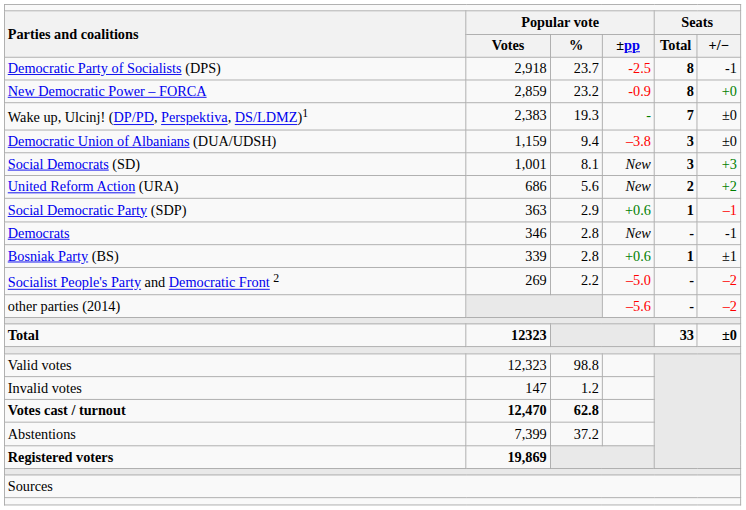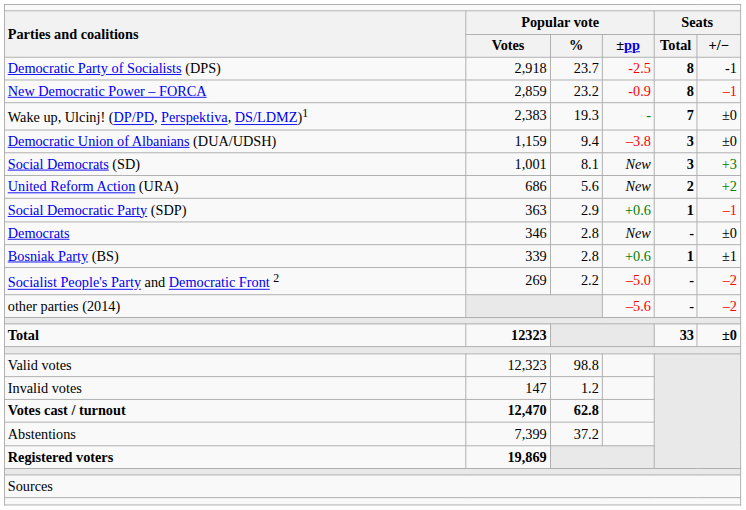New Democratic Power – FORCA | column 6: +0 -> –1
Democrats | column 6: -1 -> ±0
